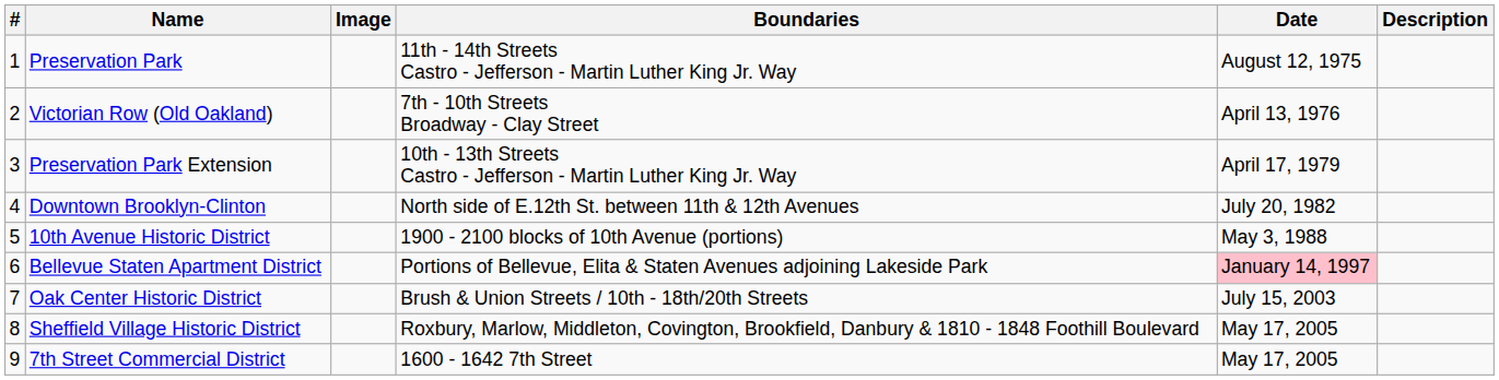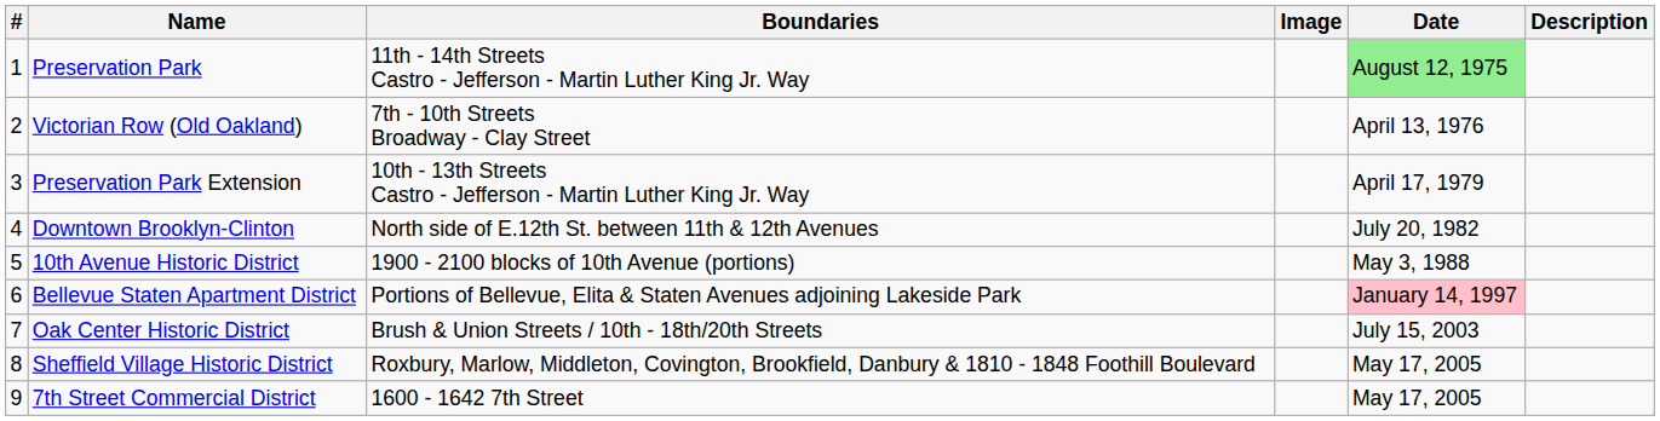columns swapped: Image <-> Boundaries
Preservation Park | Date: no background -> lightgreen background
